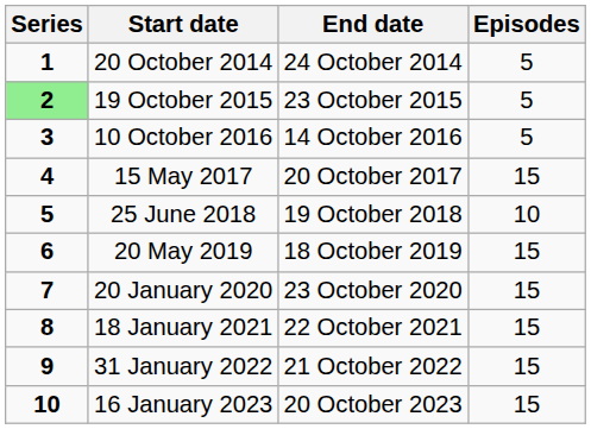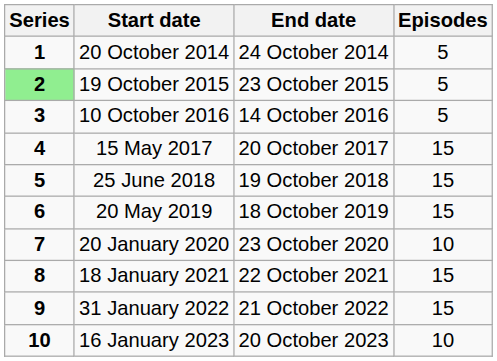25 June 2018 | Episodes: 10 -> 15
20 January 2020 | Episodes: 15 -> 10
16 January 2023 | Episodes: 15 -> 10
